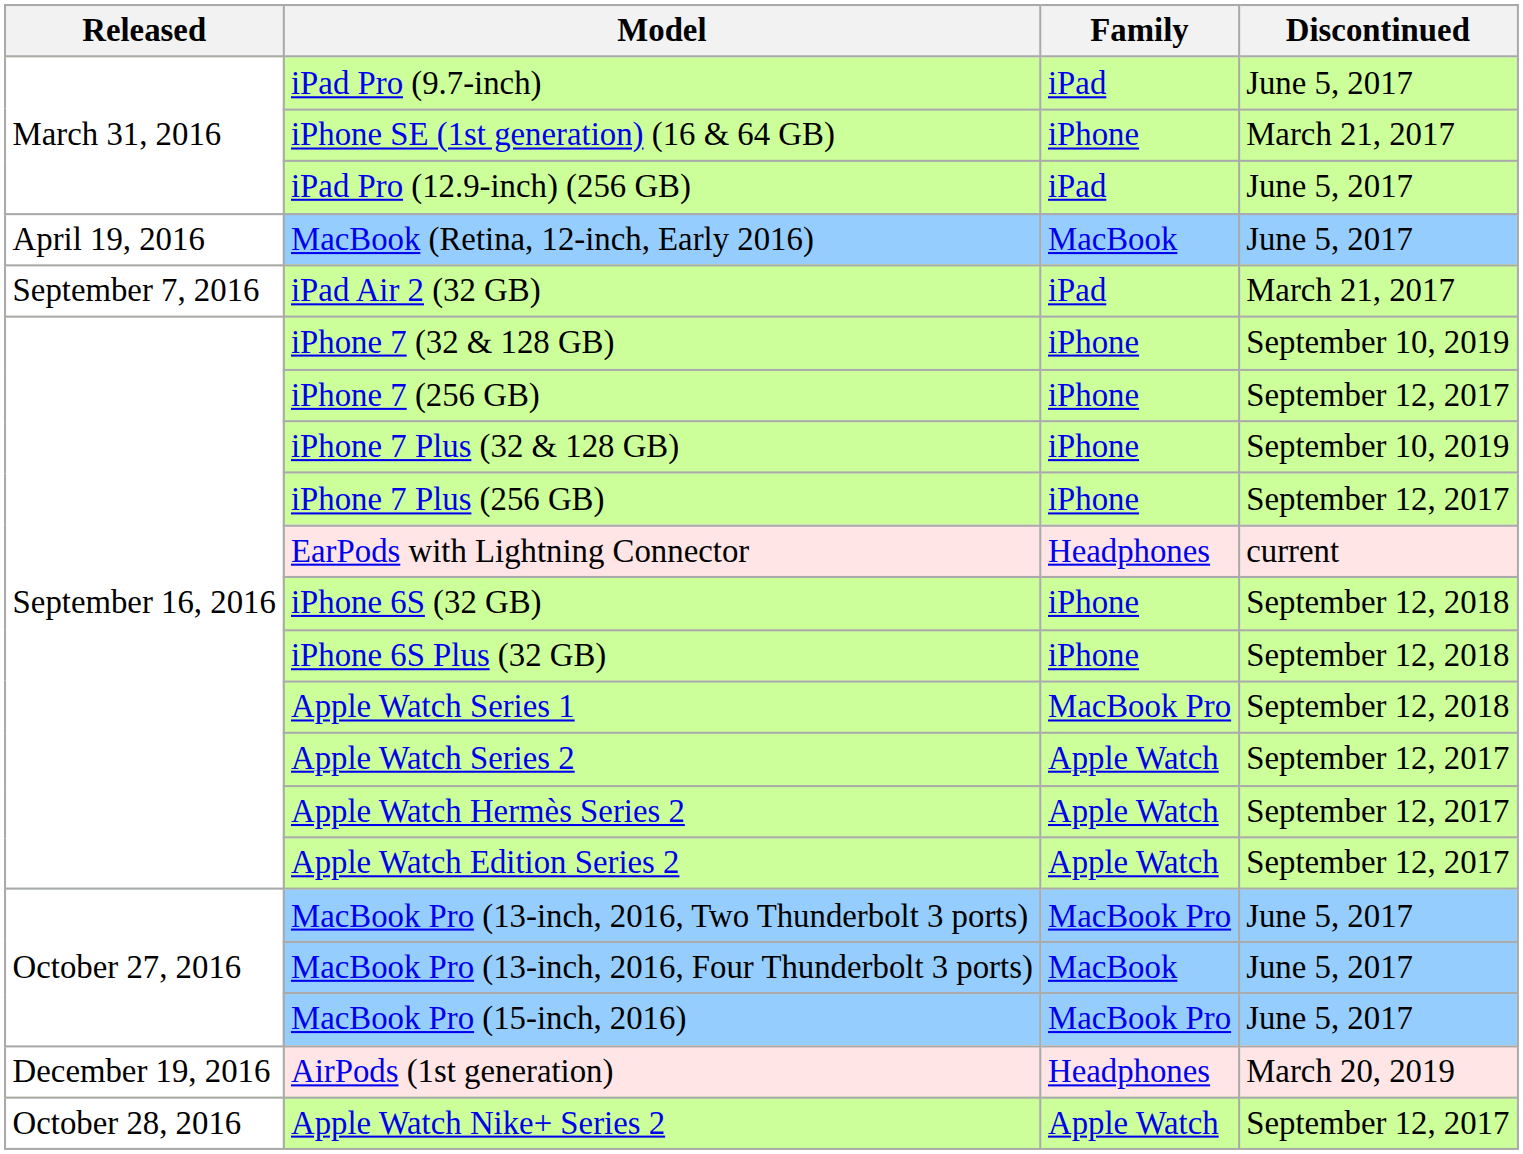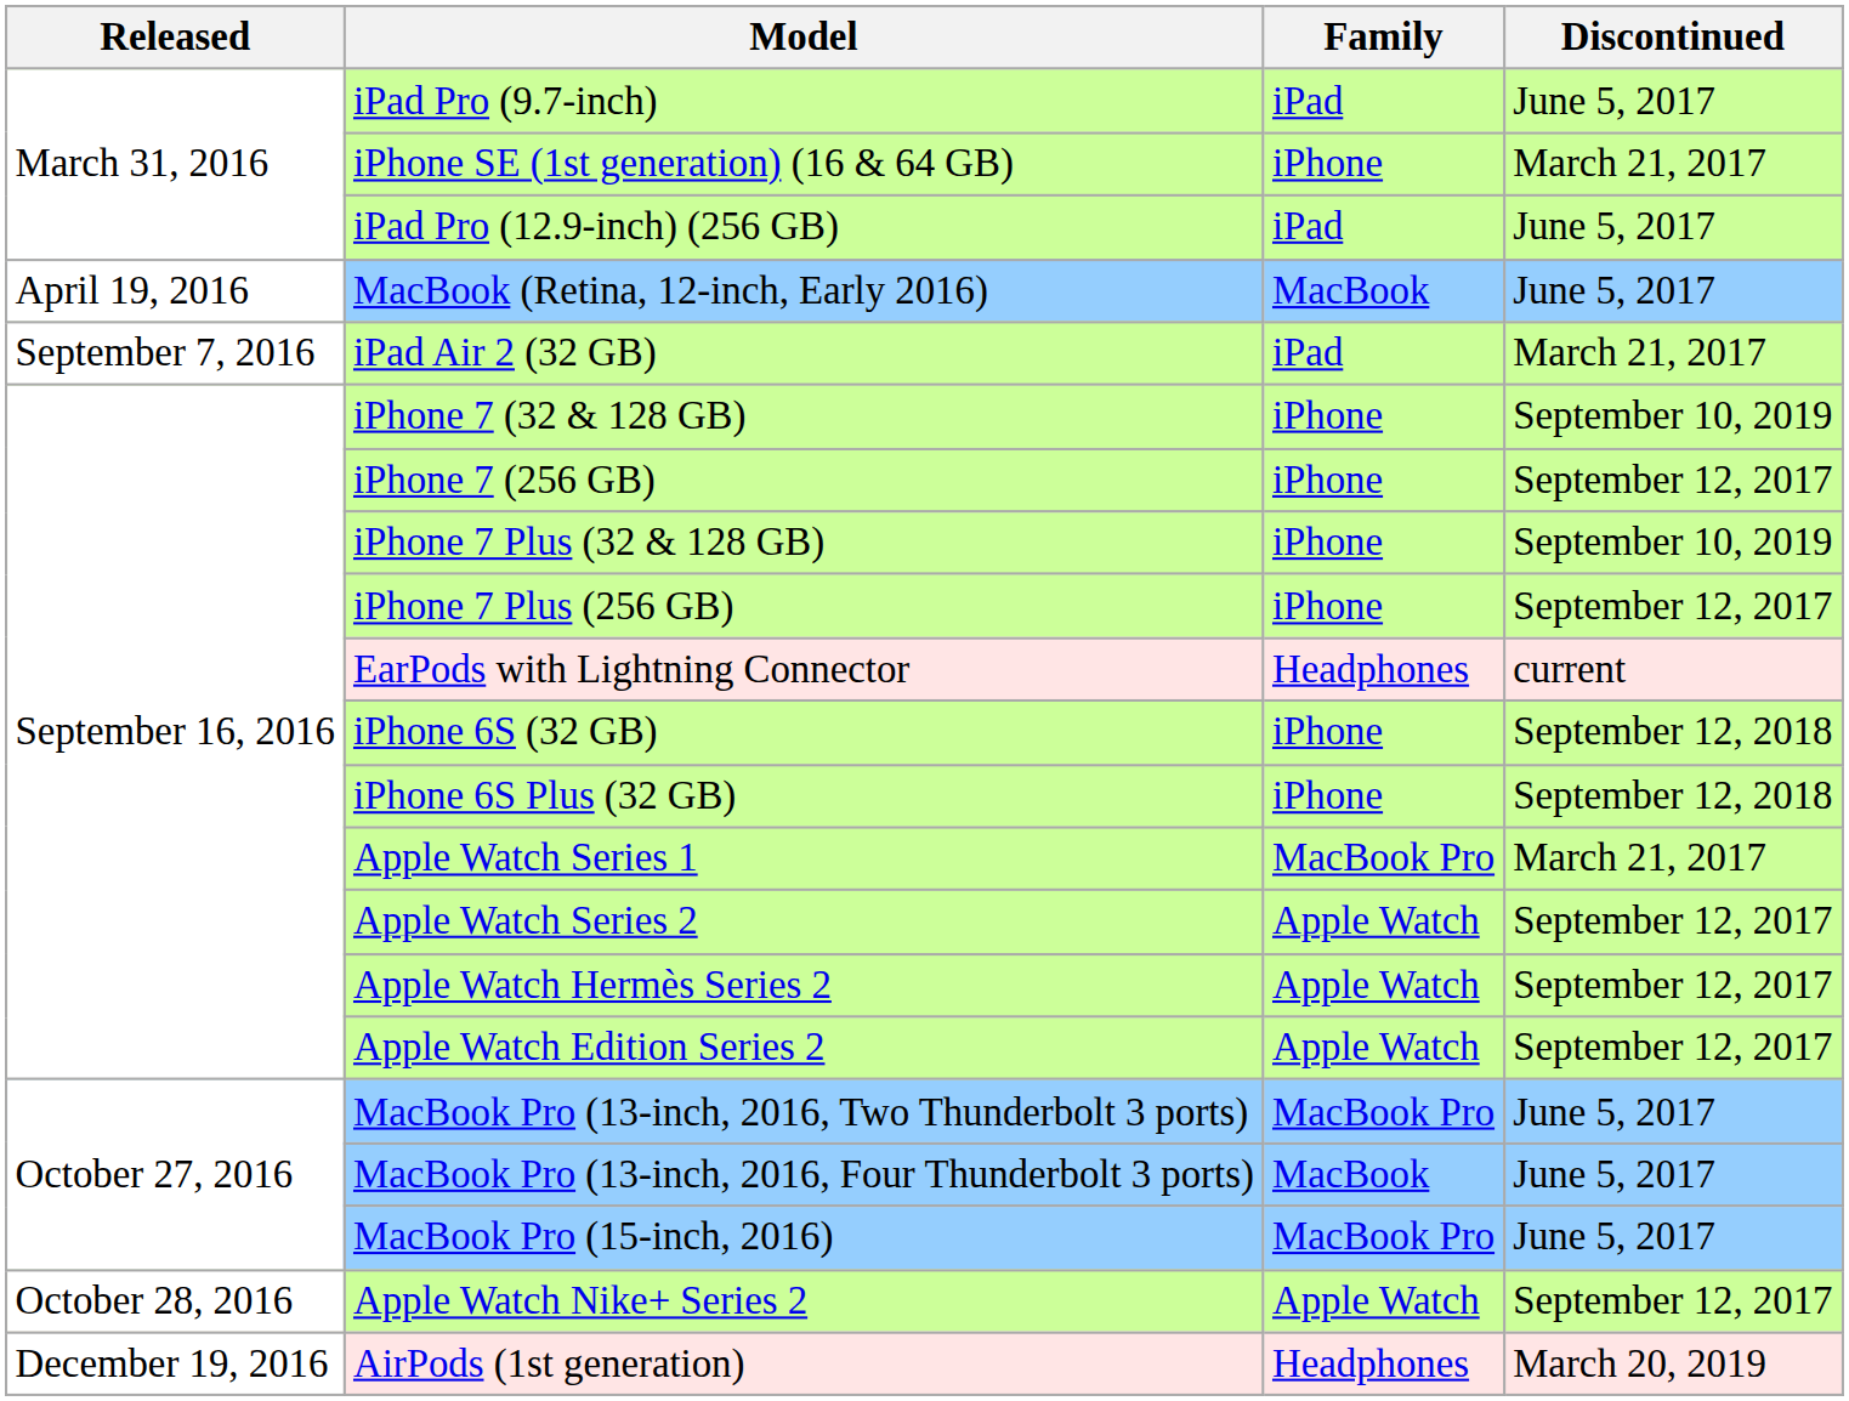Apple Watch Series 1 | Discontinued: September 12, 2018 -> March 21, 2017
rows swapped: Apple Watch Nike+ Series 2 <-> AirPods (1st generation)
